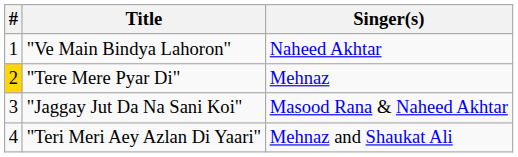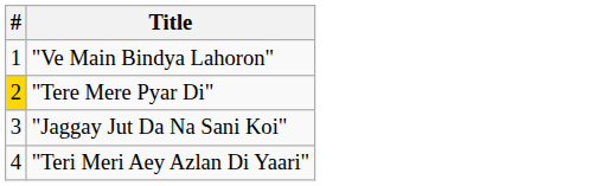- column: Singer(s) | Naheed Akhtar | Mehnaz | Masood Rana & Naheed Akhtar | Mehnaz and Shaukat Ali
